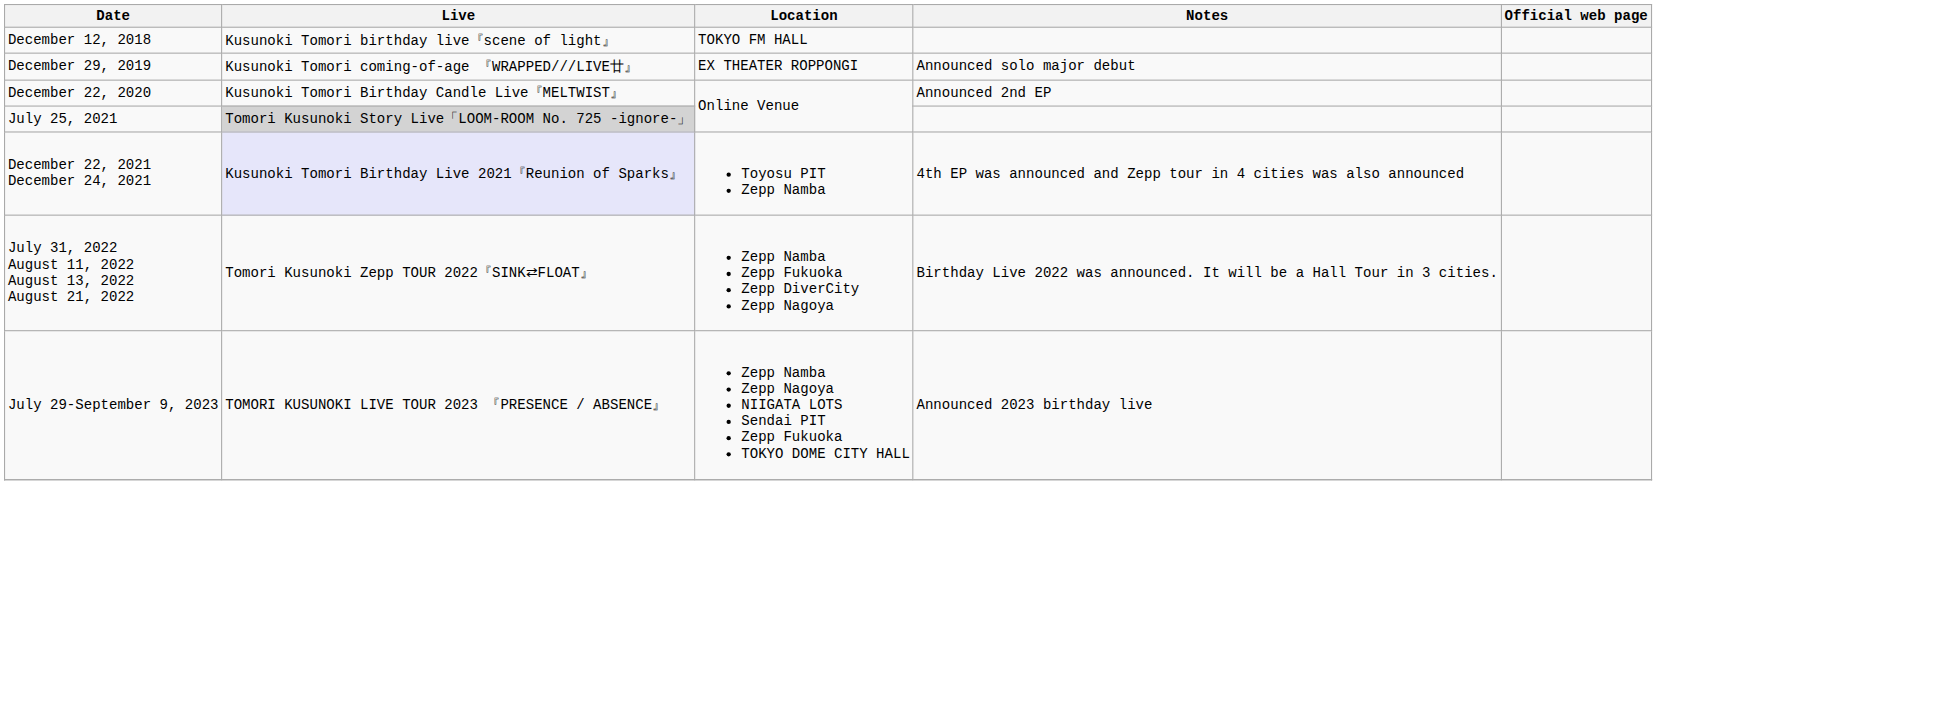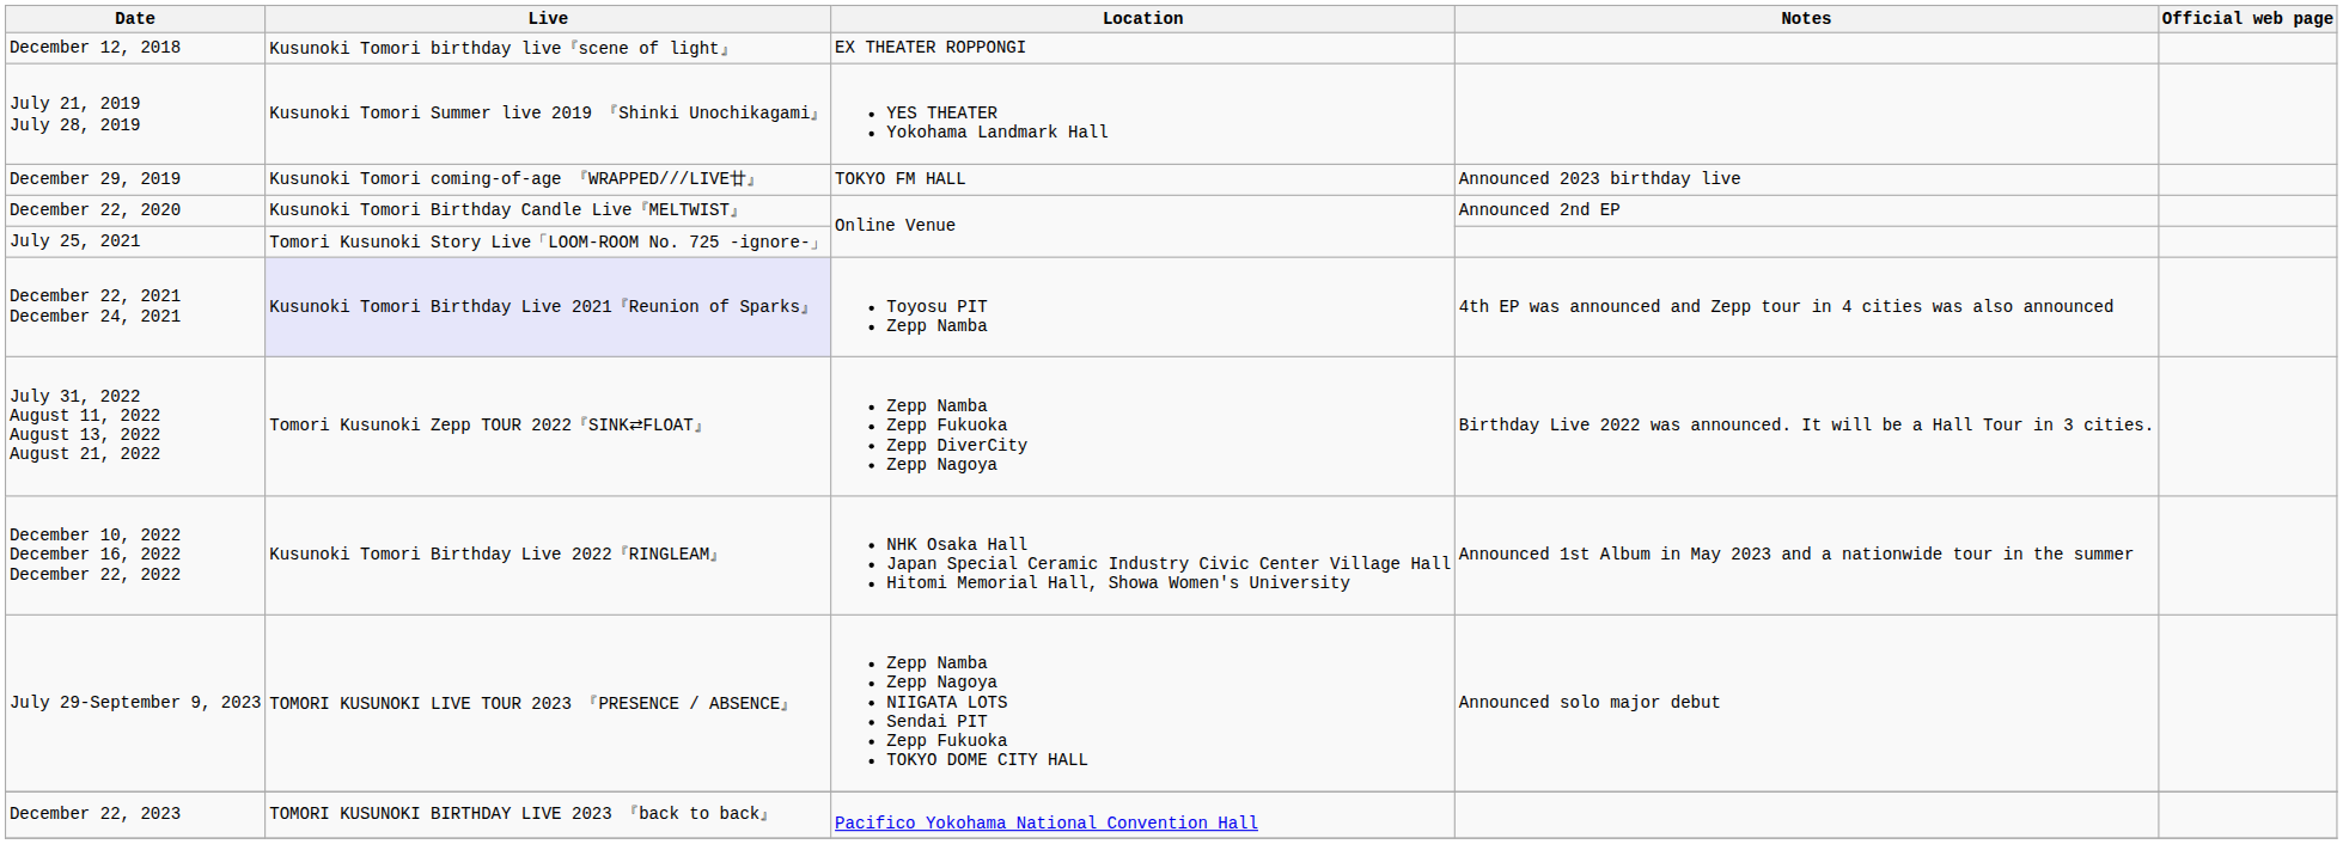December 12, 2018 | Location: TOKYO FM HALL -> EX THEATER ROPPONGI
+ row: July 21, 2019 July 28, 2019 | Kusunoki Tomori Summer live 2019 『Shinki Unochikagami』 | YES THEATER Yokohama Landmark Hall
December 29, 2019 | Location: EX THEATER ROPPONGI -> TOKYO FM HALL
December 29, 2019 | Notes: Announced solo major debut -> Announced 2023 birthday live
July 25, 2021 | Live: lightgrey background -> no background
+ row: December 10, 2022 December 16, 2022 December 22, 2022 | Kusunoki Tomori Birthday Live 2022『RINGLEAM』 | NHK Osaka Hall Japan Special Ceramic Industry Civic Center Village Hall Hitomi Memorial Hall, Showa Women's University | Announced 1st Album in May 2023 and a nationwide tour in the summer
July 29-September 9, 2023 | Notes: Announced 2023 birthday live -> Announced solo major debut
+ row: December 22, 2023 | TOMORI KUSUNOKI BIRTHDAY LIVE 2023 『back to back』 | Pacifico Yokohama National Convention Hall
